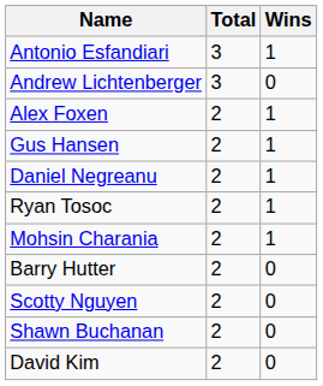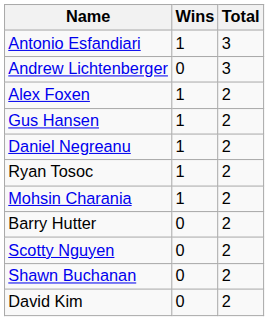columns swapped: Total <-> Wins
